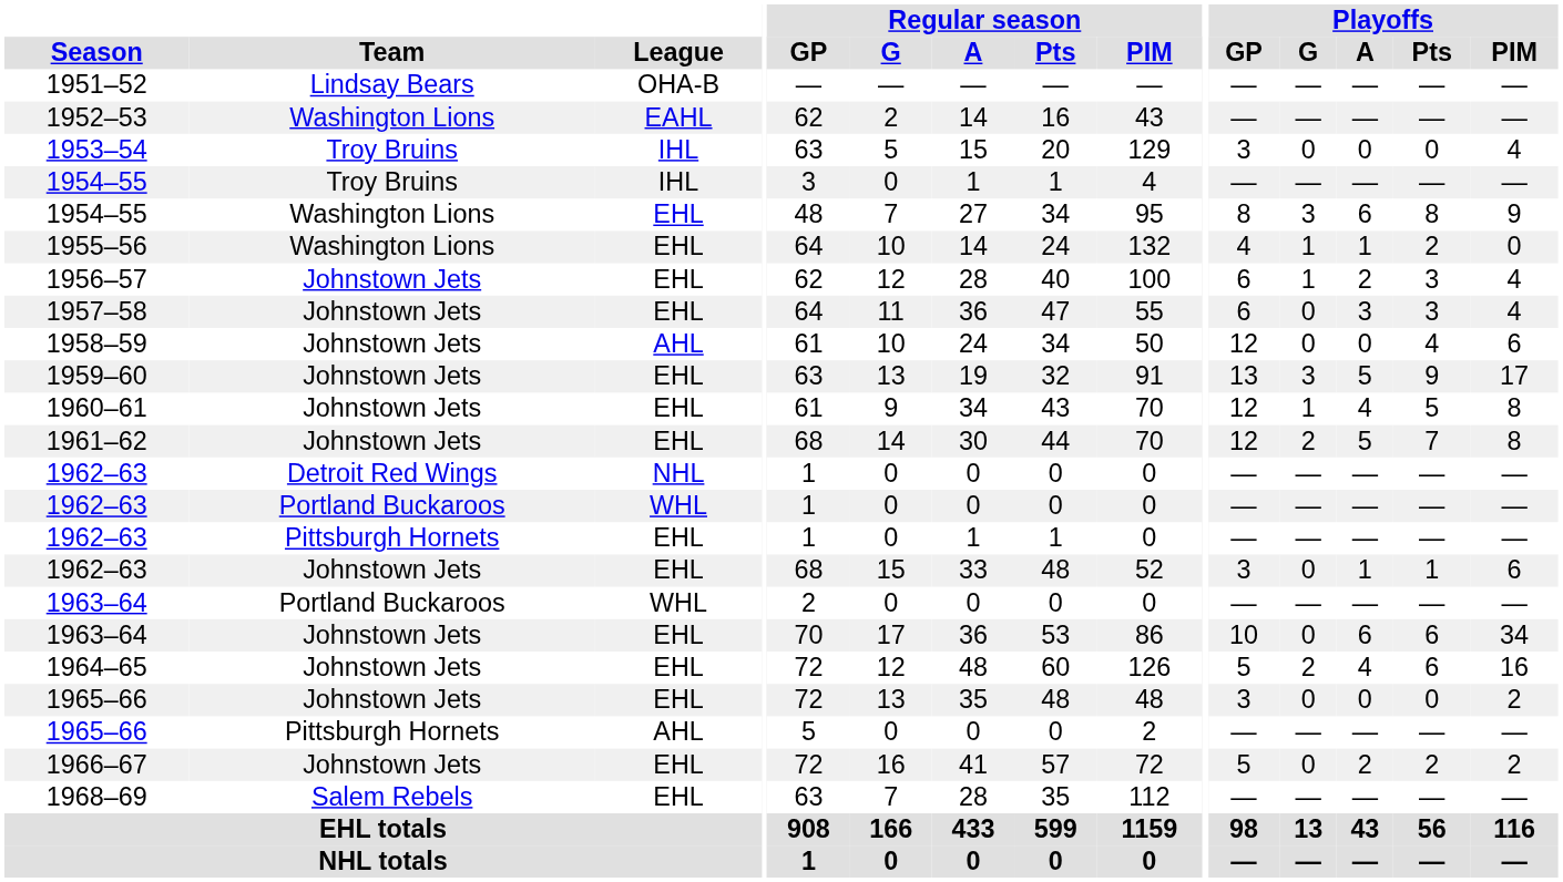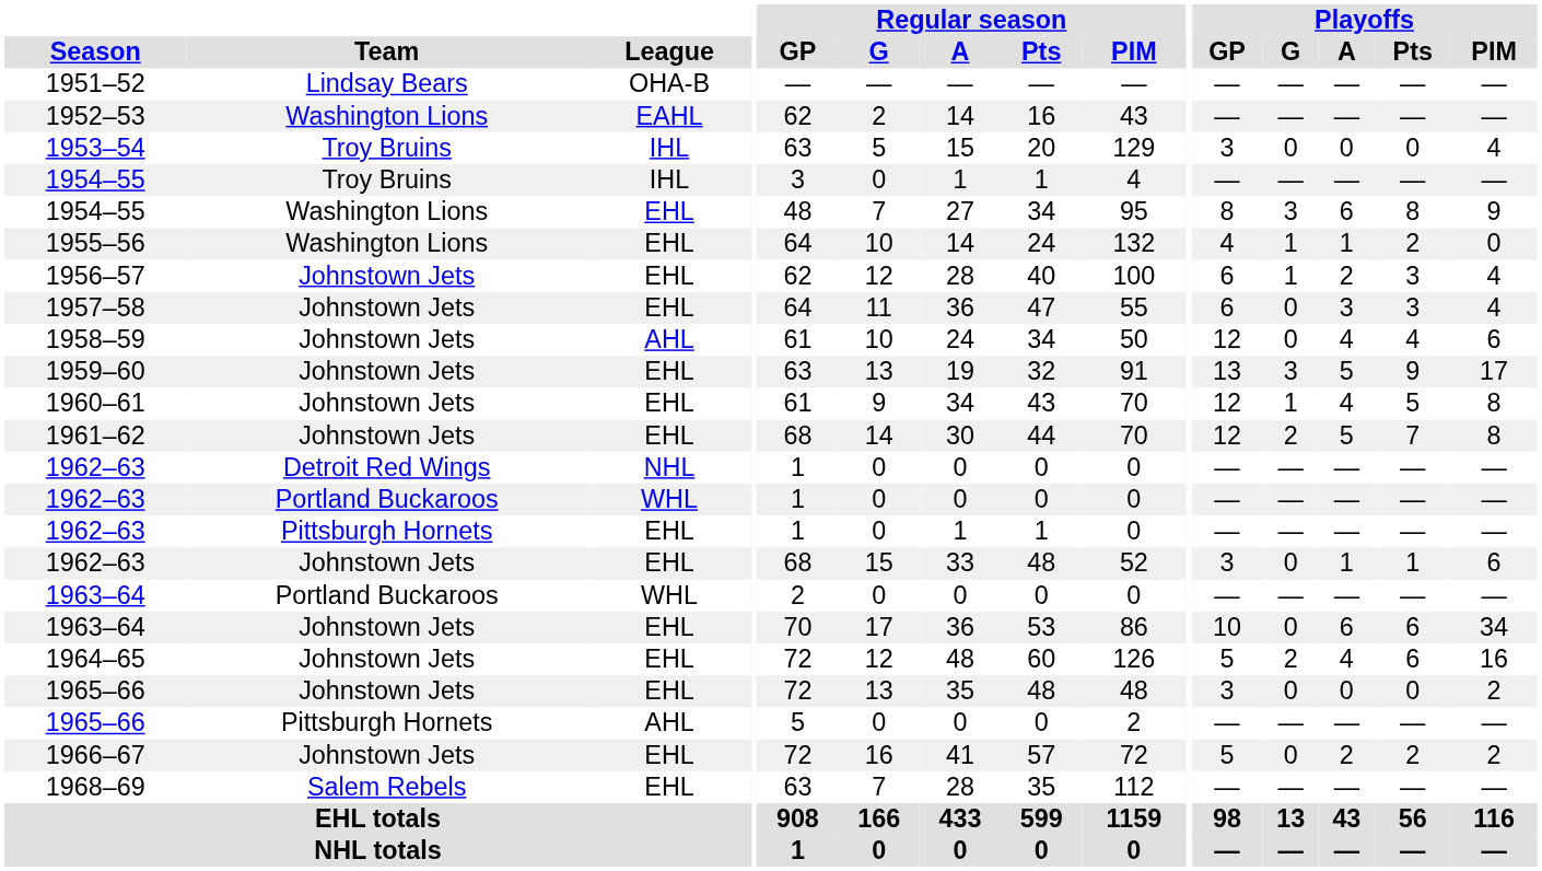1958–59 | Playoffs / A: 0 -> 4
